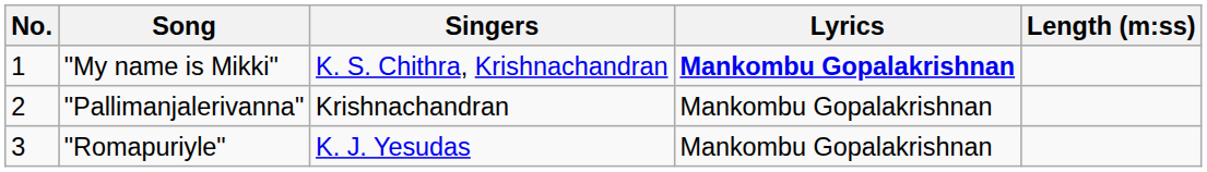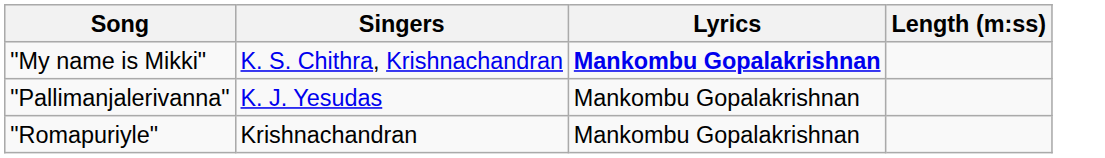- column: No. | 1 | 2 | 3
"Pallimanjalerivanna" | Singers: Krishnachandran -> K. J. Yesudas
"Romapuriyle" | Singers: K. J. Yesudas -> Krishnachandran
